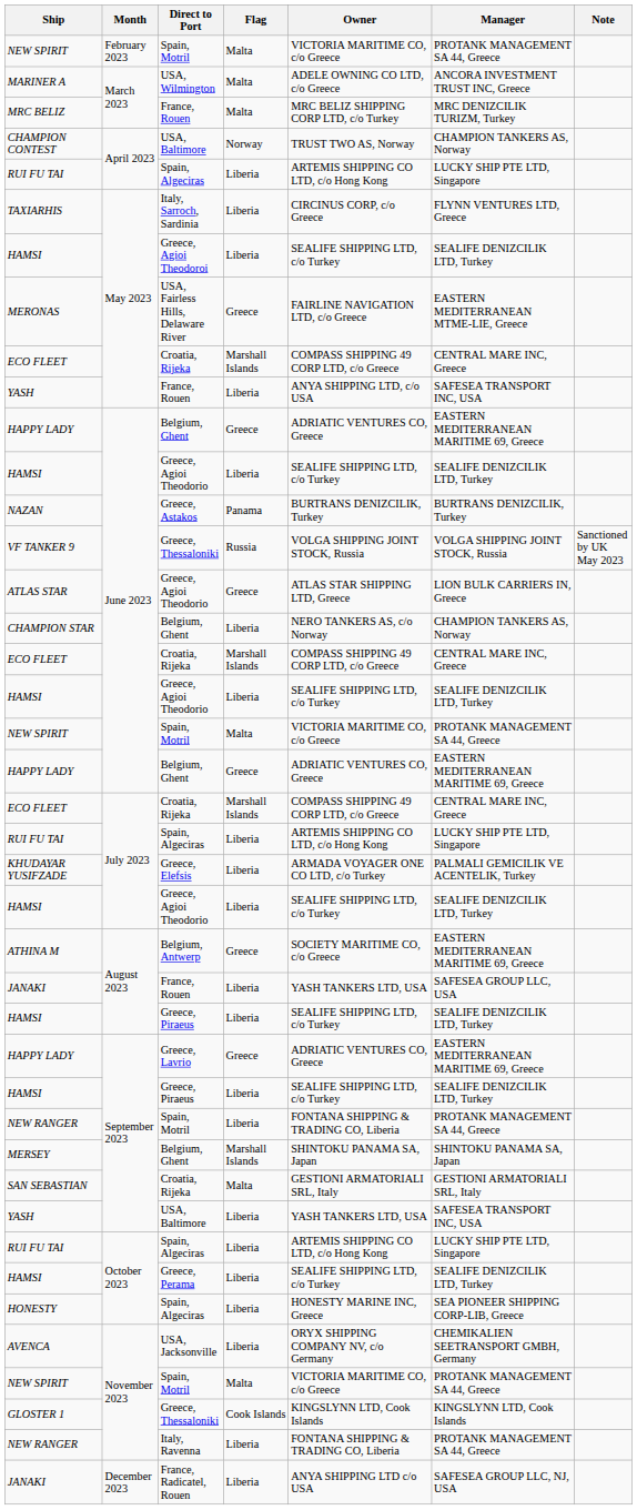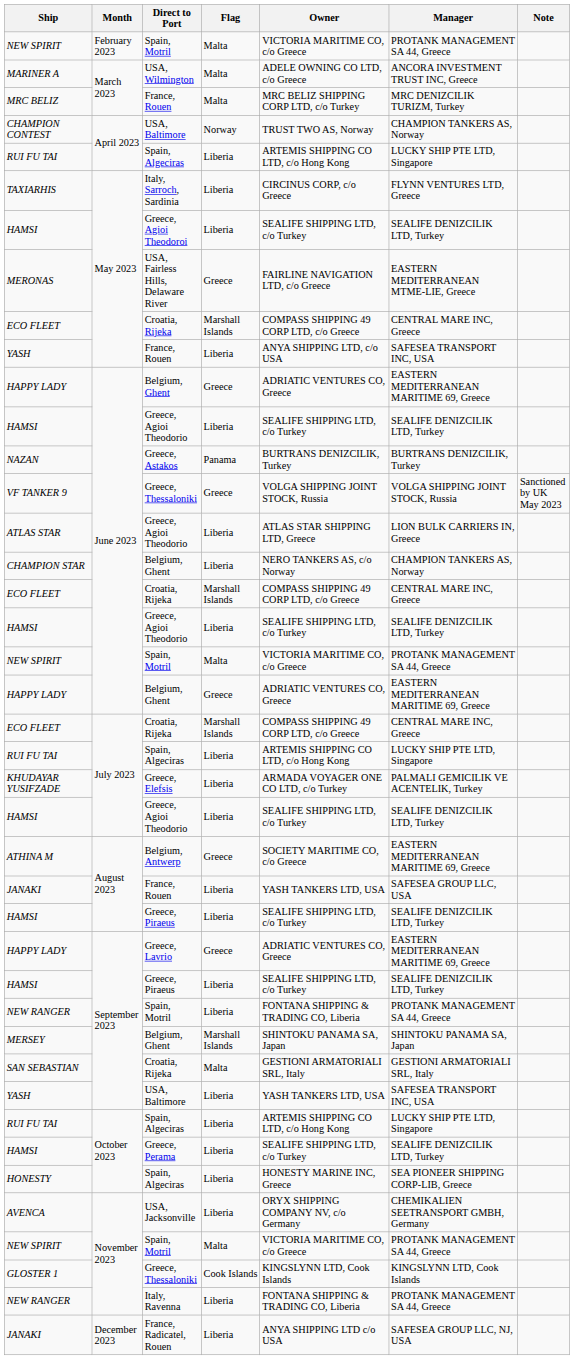VF TANKER 9 | Flag: Russia -> Greece
ATLAS STAR | Flag: Greece -> Liberia
